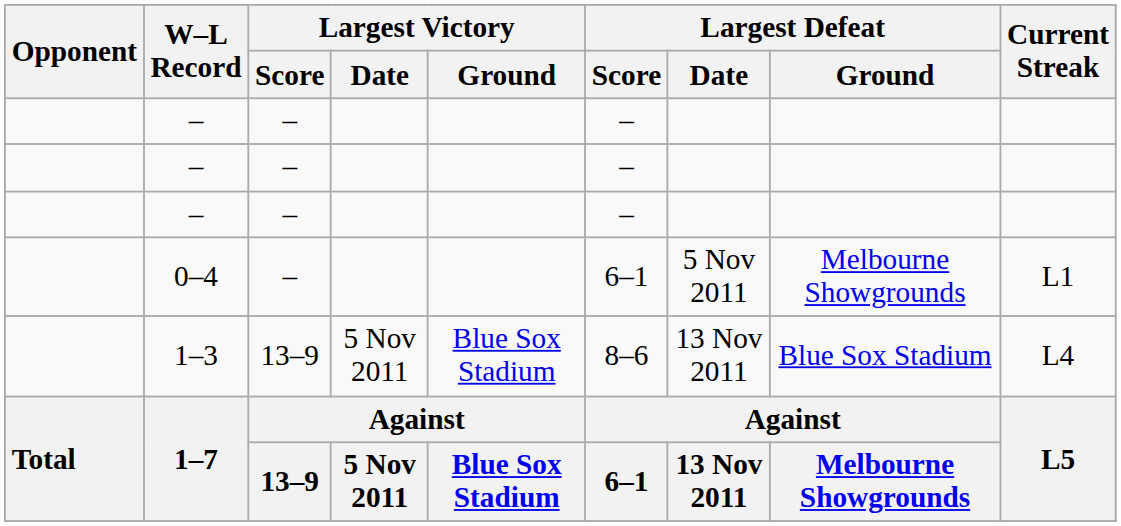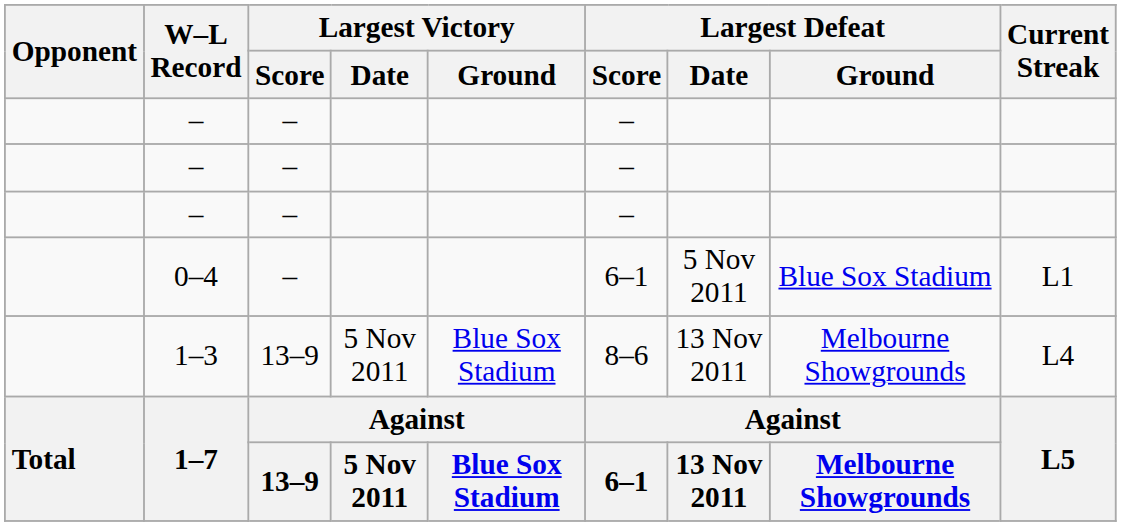0–4 | Largest Defeat / Ground: Melbourne Showgrounds -> Blue Sox Stadium
1–3 | Largest Defeat / Ground: Blue Sox Stadium -> Melbourne Showgrounds
